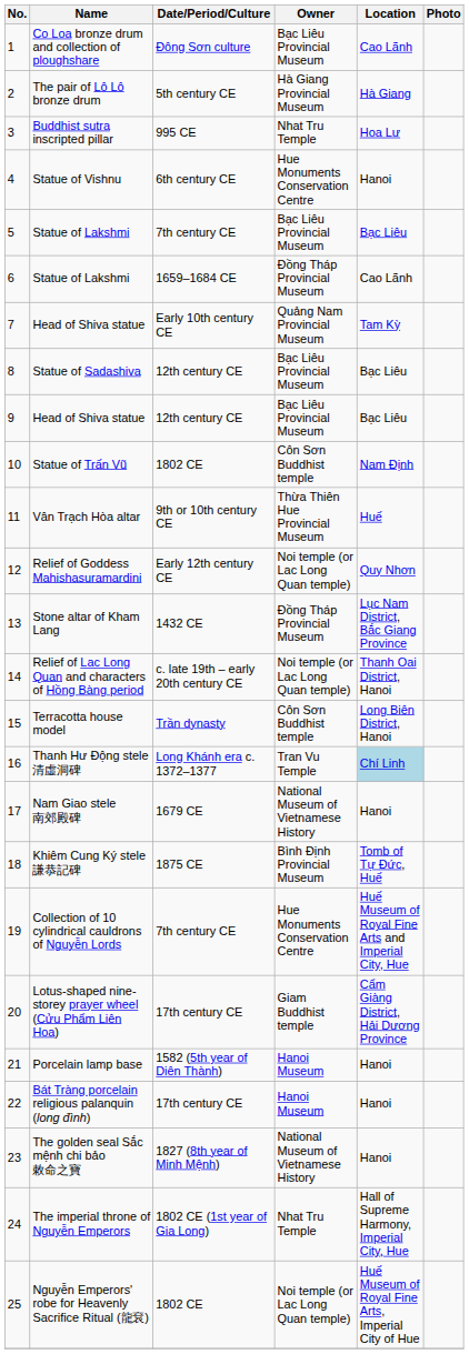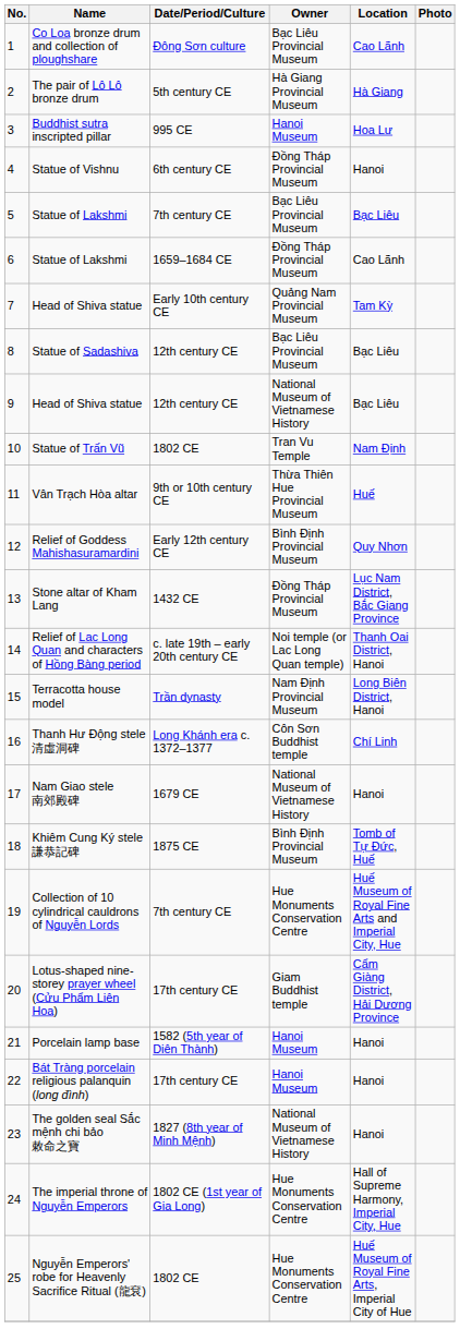Buddhist sutra inscripted pillar | Owner: Nhat Tru Temple -> Hanoi Museum
Statue of Vishnu | Owner: Hue Monuments Conservation Centre -> Đồng Tháp Provincial Museum
9 / Head of Shiva statue | Owner: Bạc Liêu Provincial Museum -> National Museum of Vietnamese History
Statue of Trấn Vũ | Owner: Côn Sơn Buddhist temple -> Tran Vu Temple
Relief of Goddess Mahishasuramardini | Owner: Noi temple (or Lac Long Quan temple) -> Bình Định Provincial Museum
Terracotta house model | Owner: Côn Sơn Buddhist temple -> Nam Định Provincial Museum
Thanh Hư Động stele 清虛洞碑 | Owner: Tran Vu Temple -> Côn Sơn Buddhist temple
Thanh Hư Động stele 清虛洞碑 | Location: lightblue background -> no background
The imperial throne of Nguyễn Emperors | Owner: Nhat Tru Temple -> Hue Monuments Conservation Centre
Nguyễn Emperors' robe for Heavenly Sacrifice Ritual (龍袞) | Owner: Noi temple (or Lac Long Quan temple) -> Hue Monuments Conservation Centre
